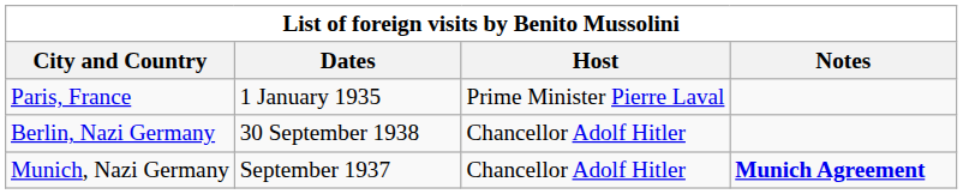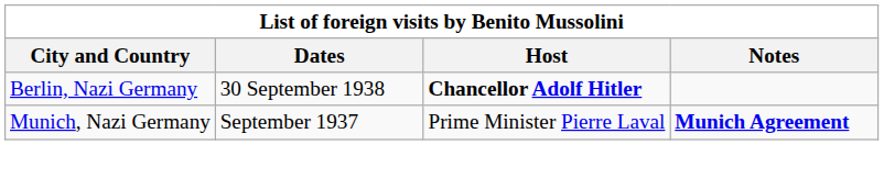- row: Paris, France | 1 January 1935 | Prime Minister Pierre Laval
Berlin, Nazi Germany | Host: normal -> bold
Munich, Nazi Germany | Host: Chancellor Adolf Hitler -> Prime Minister Pierre Laval
